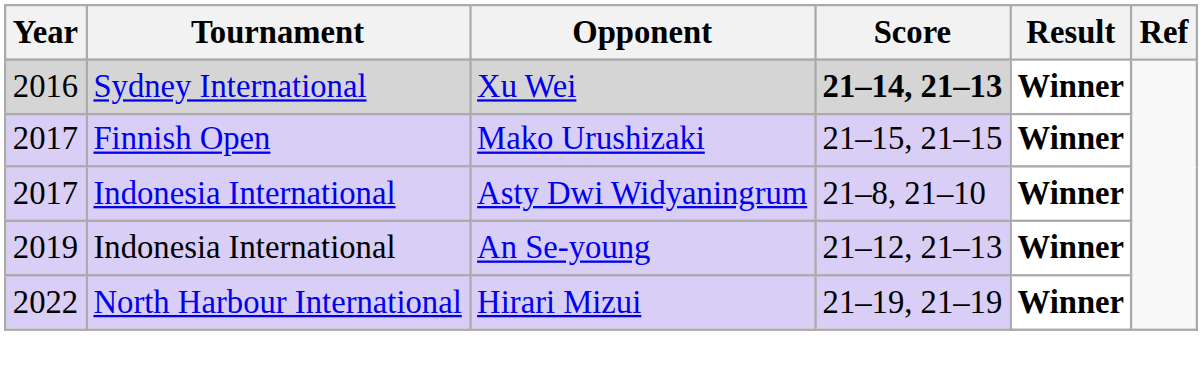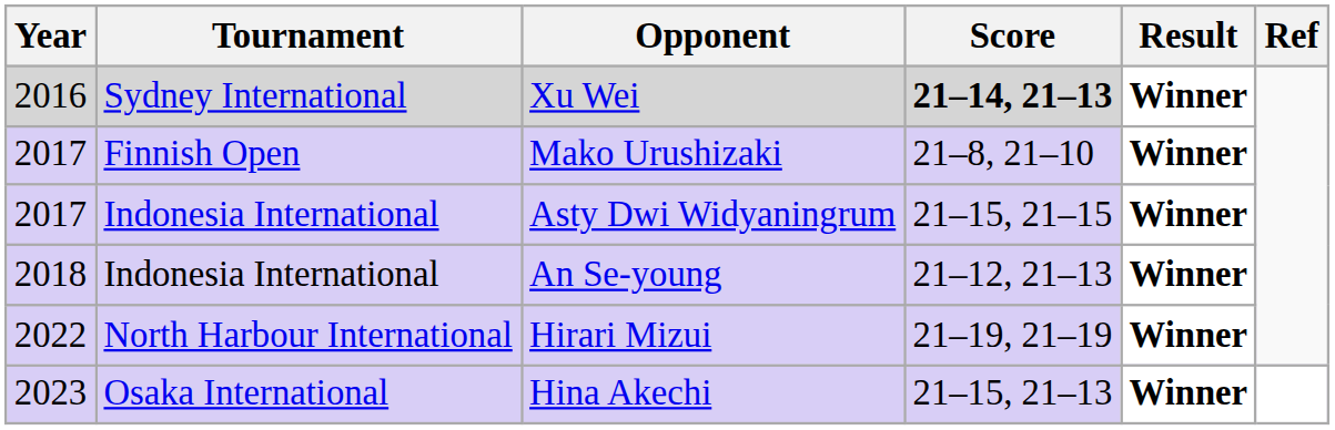Mako Urushizaki | Score: 21–15, 21–15 -> 21–8, 21–10
Asty Dwi Widyaningrum | Score: 21–8, 21–10 -> 21–15, 21–15
An Se-young | Year: 2019 -> 2018
+ row: 2023 | Osaka International | Hina Akechi | 21–15, 21–13 | Winner
